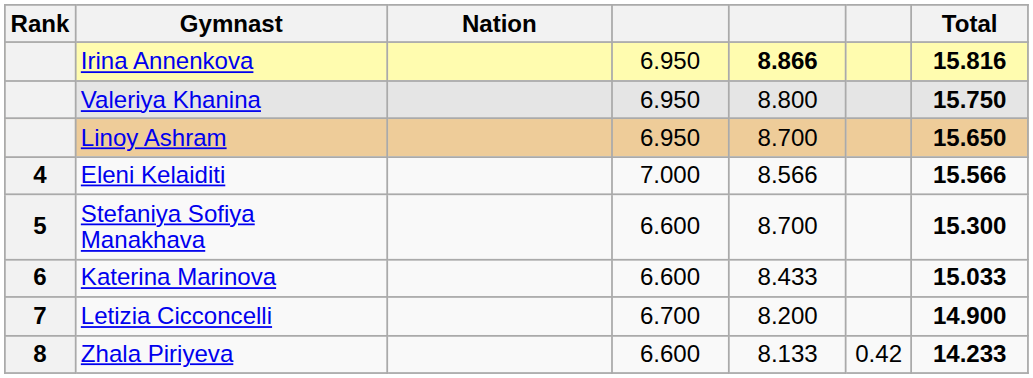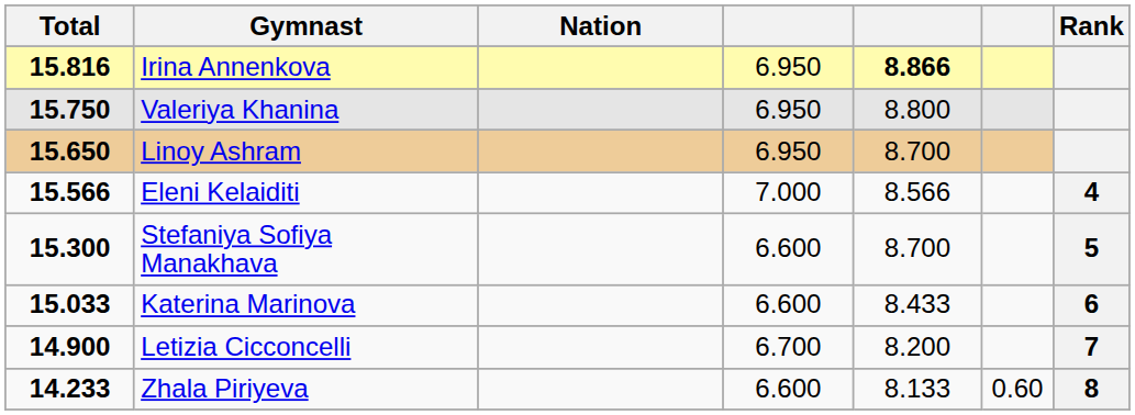columns swapped: Rank <-> Total
Zhala Piriyeva | column 6: 0.42 -> 0.60
